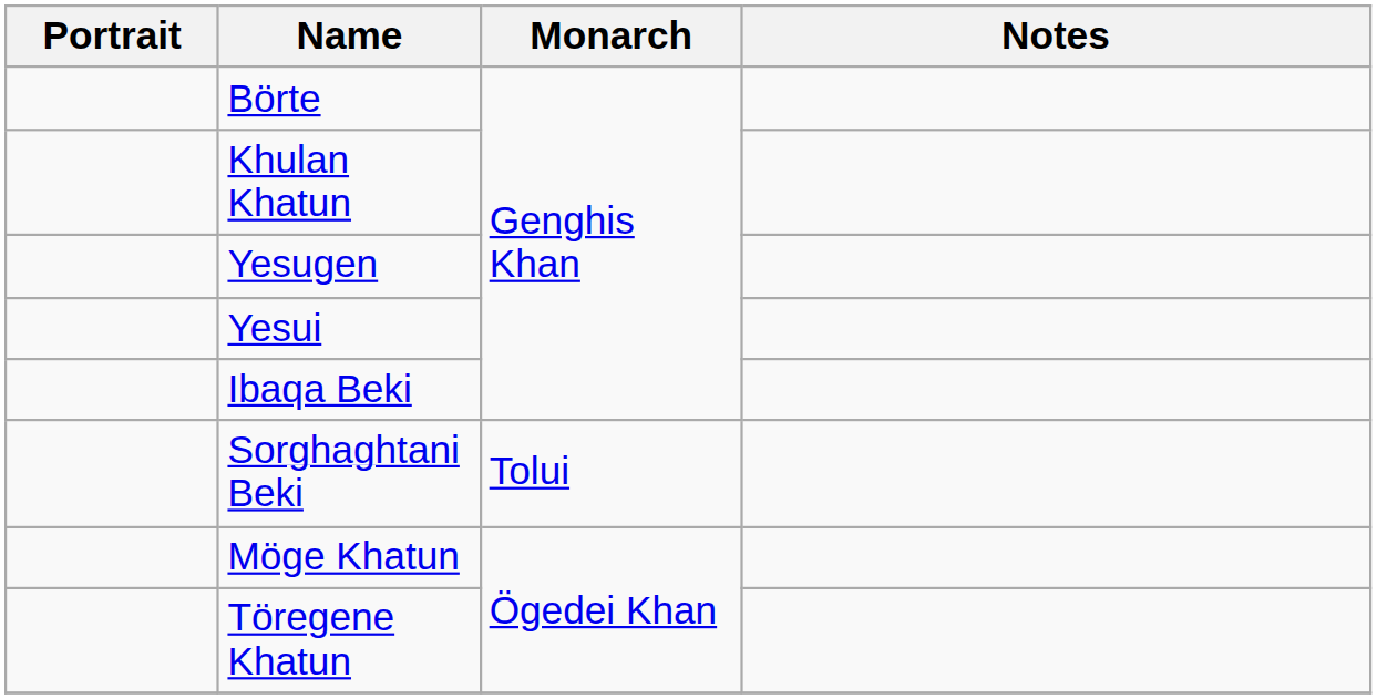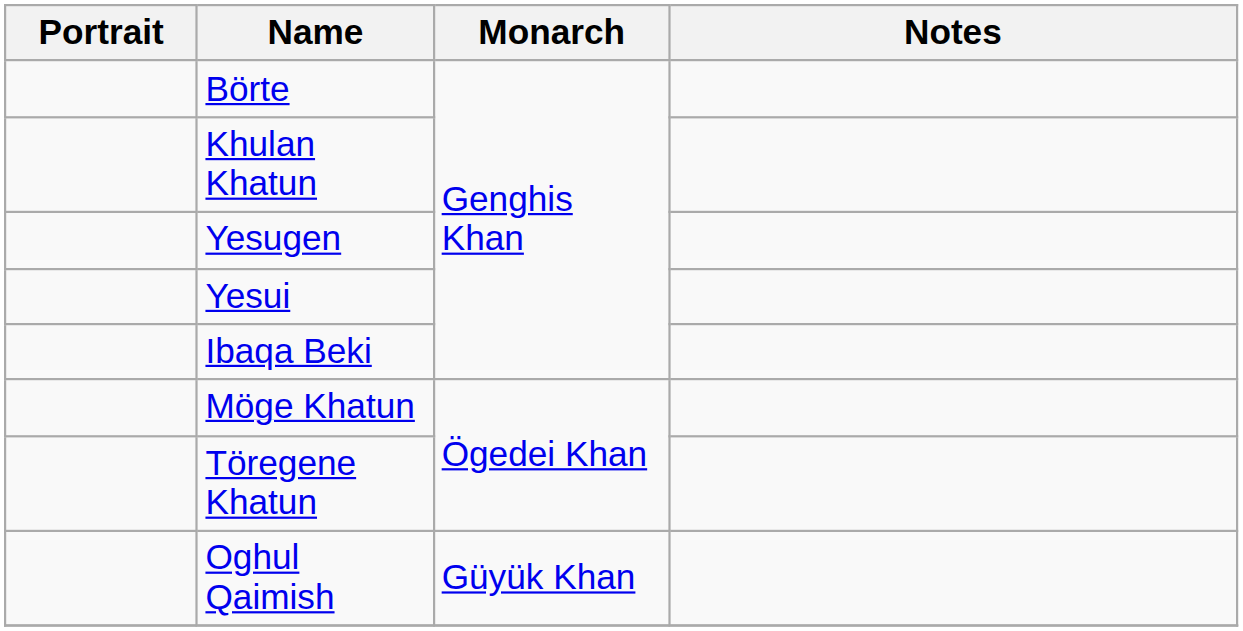- row: Sorghaghtani Beki | Tolui
+ row: Oghul Qaimish | Güyük Khan
